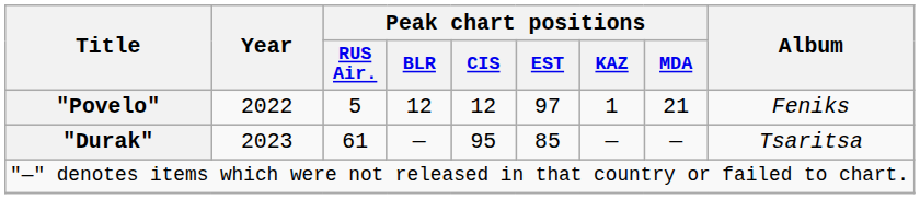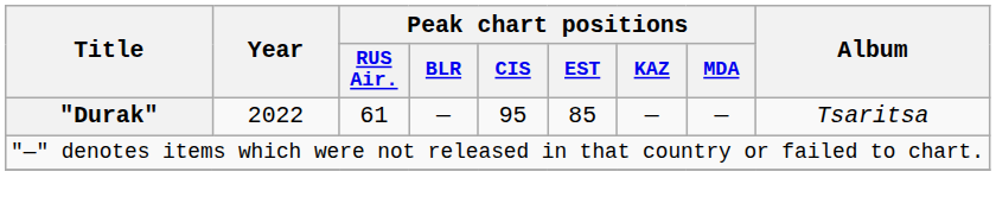- row: "Povelo" | 2022 | 5 | 12 | 12 | 97 | 1 | 21 | Feniks
"Durak" | Year: 2023 -> 2022
